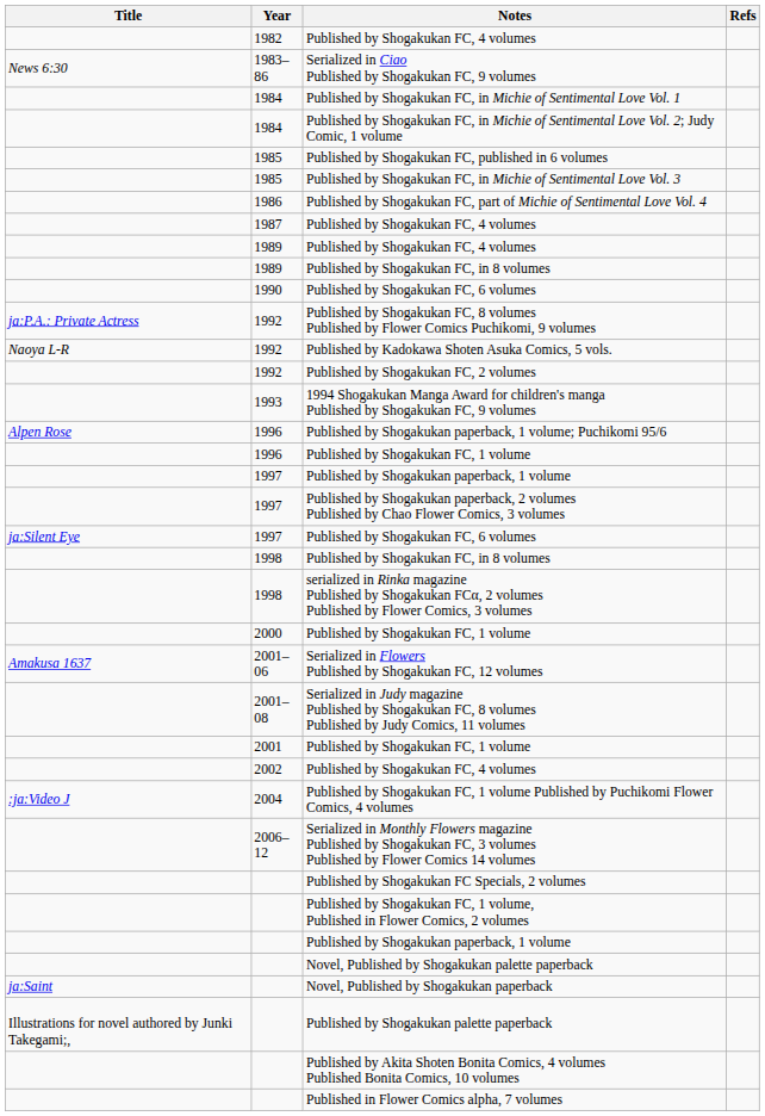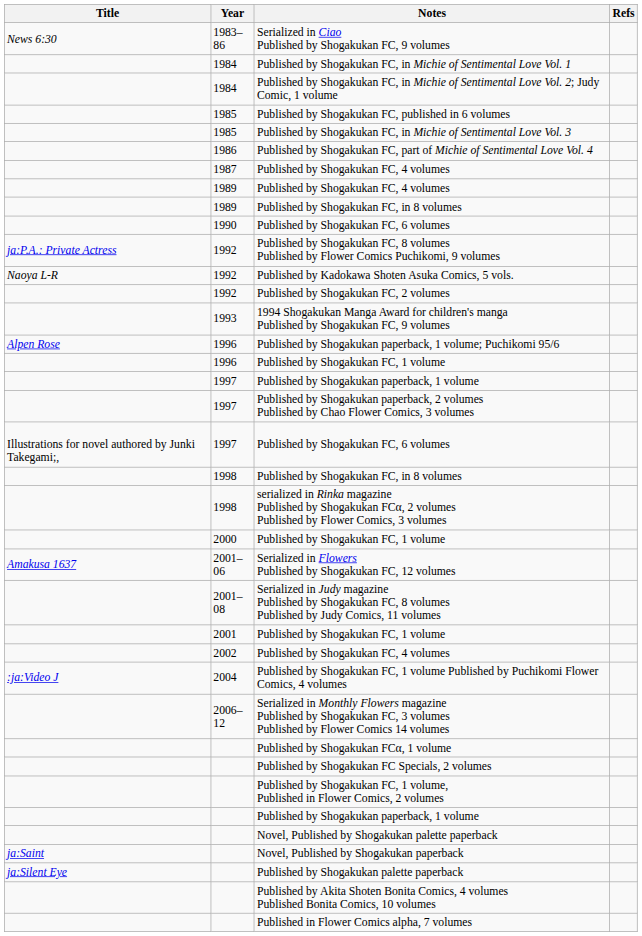- row: 1982 | Published by Shogakukan FC, 4 volumes
1997 / Published by Shogakukan FC, 6 volumes | Title: ja:Silent Eye -> Illustrations for novel authored by Junki Takegami;,
+ row: Published by Shogakukan FCα, 1 volume
Published by Shogakukan palette paperback | Title: Illustrations for novel authored by Junki Takegami;, -> ja:Silent Eye
